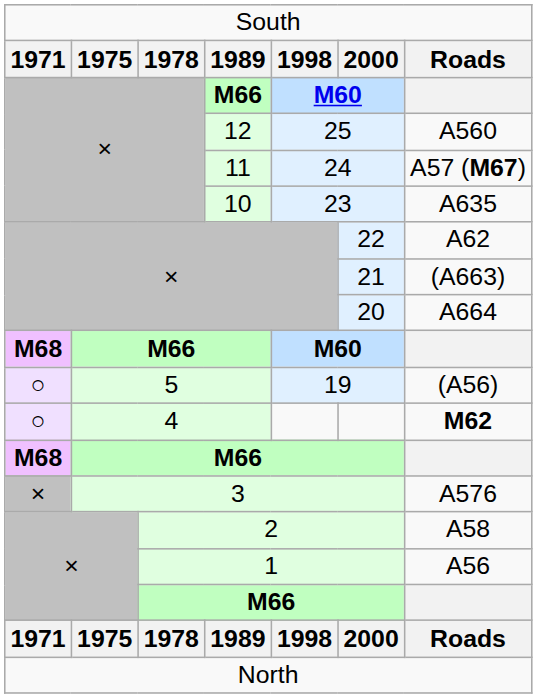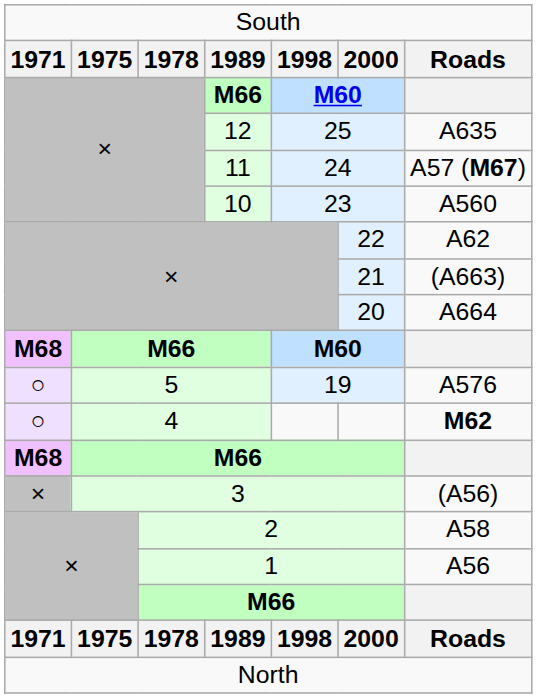12 | column 7: A560 -> A635
10 | column 7: A635 -> A560
5 | column 7: (A56) -> A576
3 | column 7: A576 -> (A56)
